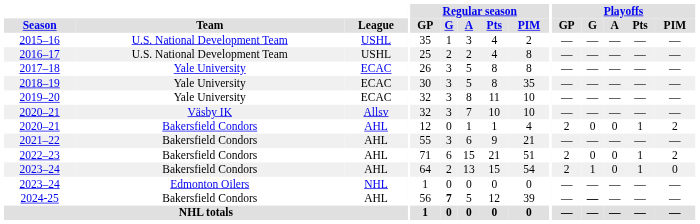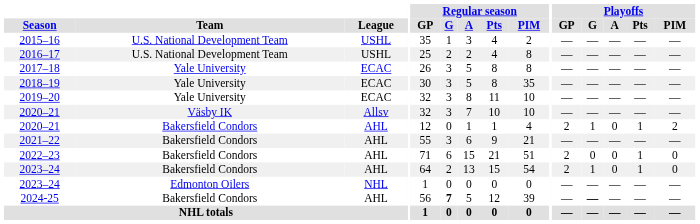2020–21 / Bakersfield Condors | Playoffs / G: 0 -> 1
2022–23 | Playoffs / PIM: 2 -> 0
